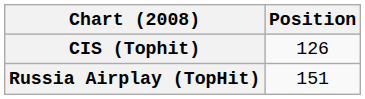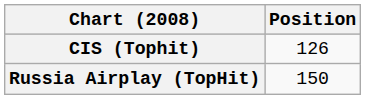Russia Airplay (TopHit) | Position: 151 -> 150
